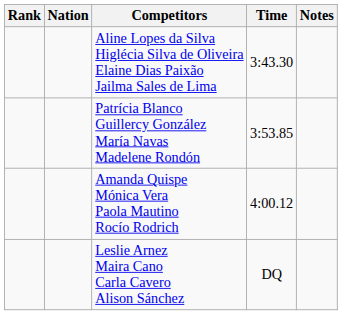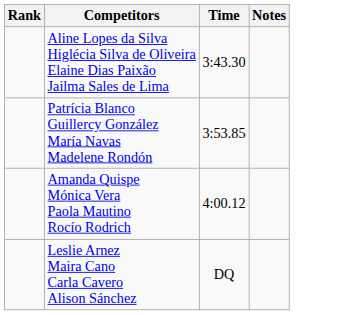- column: Nation
